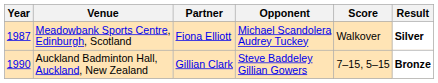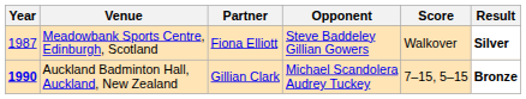Meadowbank Sports Centre, Edinburgh, Scotland | Opponent: Michael Scandolera Audrey Tuckey -> Steve Baddeley Gillian Gowers
Auckland Badminton Hall, Auckland, New Zealand | Year: normal -> bold
Auckland Badminton Hall, Auckland, New Zealand | Opponent: Steve Baddeley Gillian Gowers -> Michael Scandolera Audrey Tuckey
